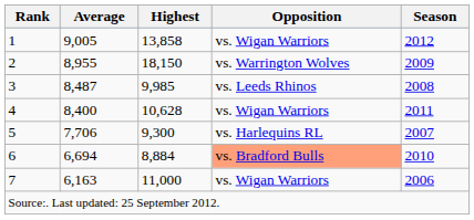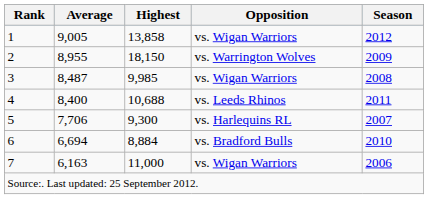3 | Opposition: vs. Leeds Rhinos -> vs. Wigan Warriors
4 | Highest: 10,628 -> 10,688
4 | Opposition: vs. Wigan Warriors -> vs. Leeds Rhinos
6 | Opposition: lightsalmon background -> no background
